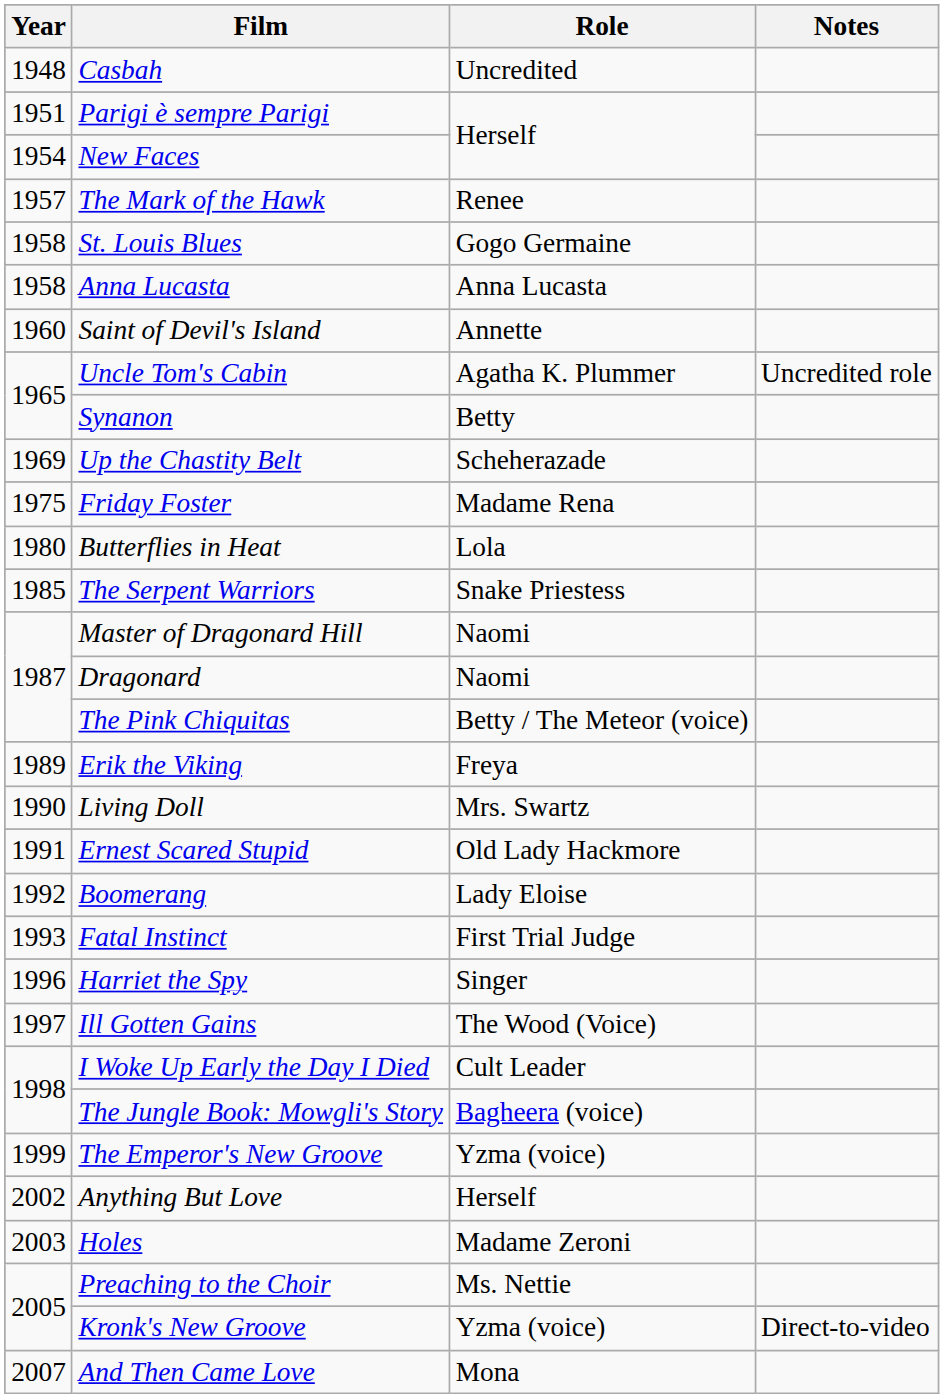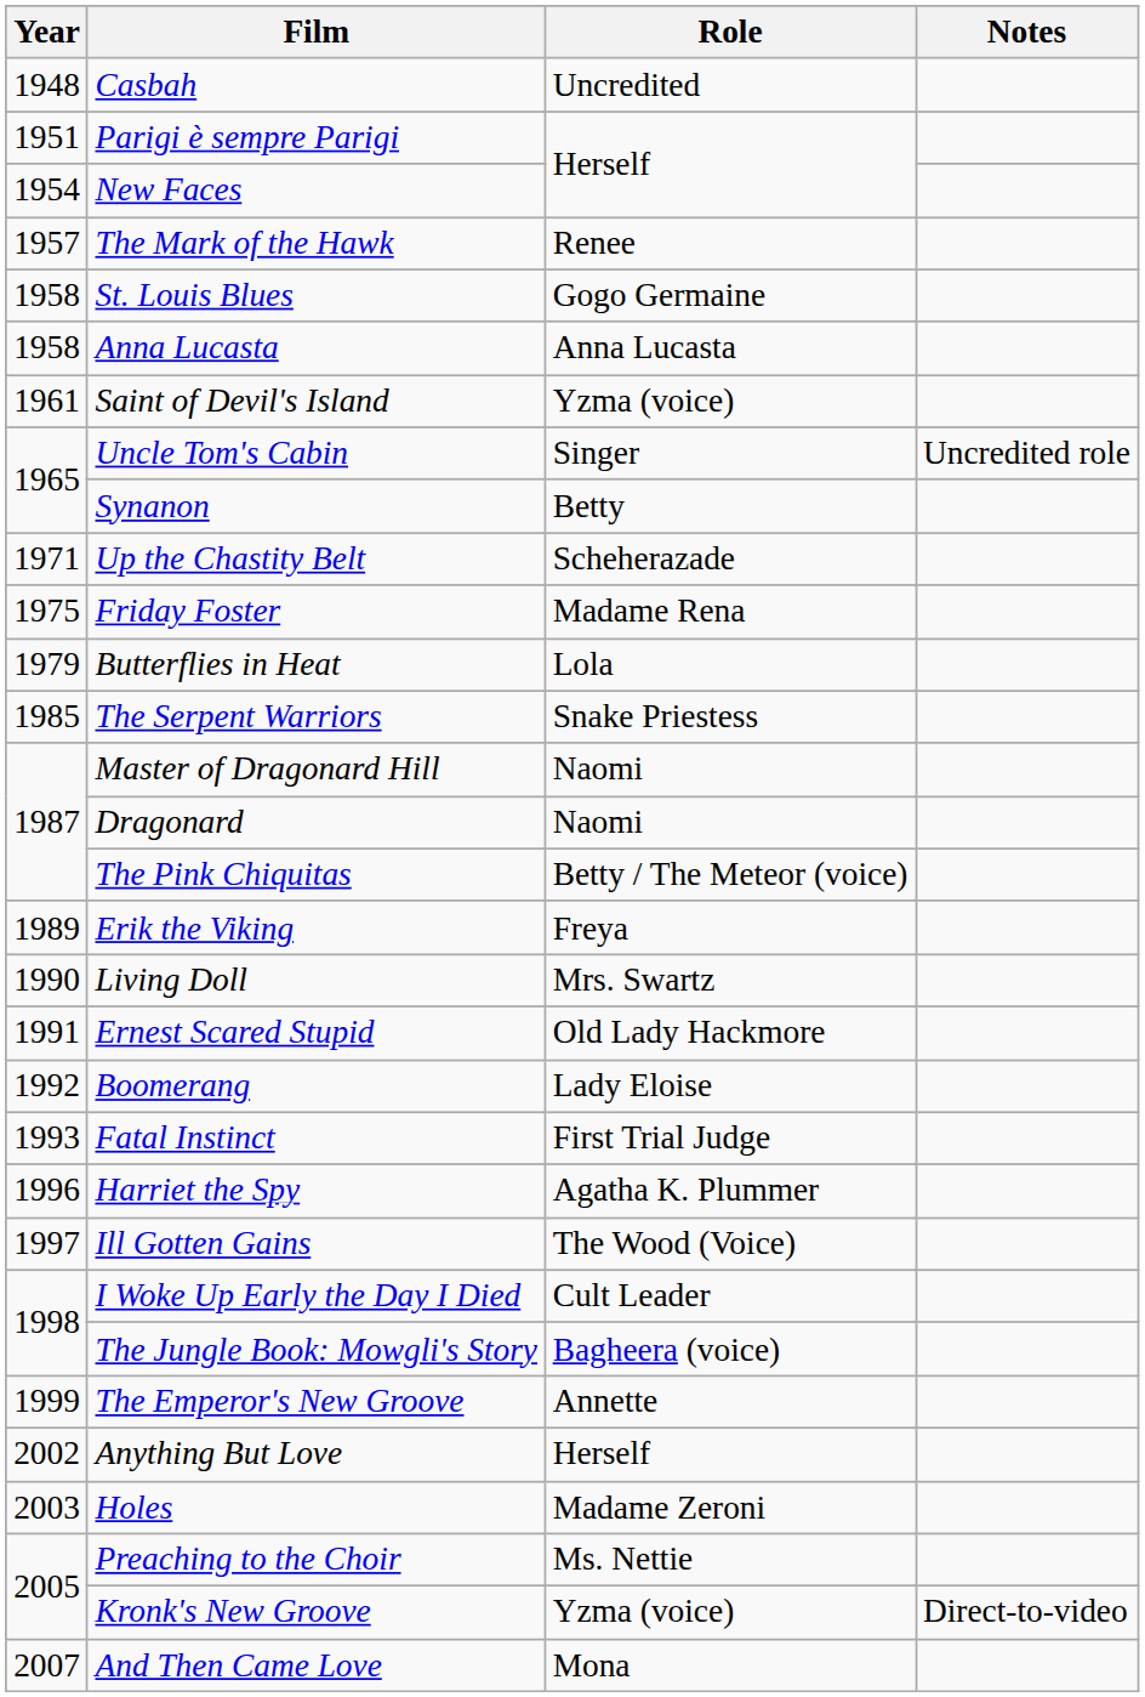Saint of Devil's Island | Year: 1960 -> 1961
Saint of Devil's Island | Role: Annette -> Yzma (voice)
Uncle Tom's Cabin | Role: Agatha K. Plummer -> Singer
Up the Chastity Belt | Year: 1969 -> 1971
Butterflies in Heat | Year: 1980 -> 1979
Harriet the Spy | Role: Singer -> Agatha K. Plummer
The Emperor's New Groove | Role: Yzma (voice) -> Annette
